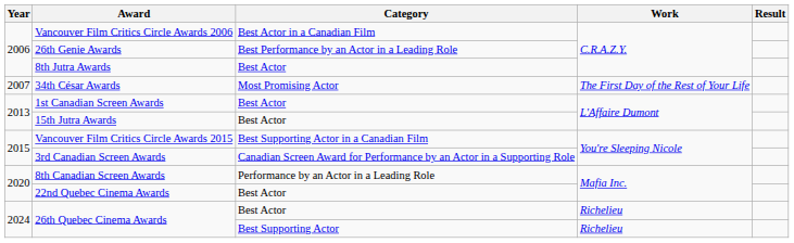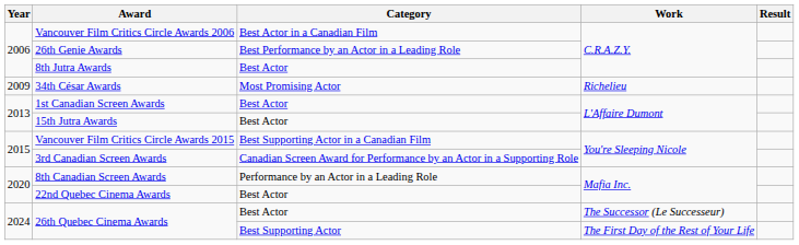34th César Awards | Year: 2007 -> 2009
34th César Awards | Work: The First Day of the Rest of Your Life -> Richelieu
26th Quebec Cinema Awards / Best Actor | Work: Richelieu -> The Successor (Le Successeur)
26th Quebec Cinema Awards / Best Supporting Actor | Work: Richelieu -> The First Day of the Rest of Your Life
